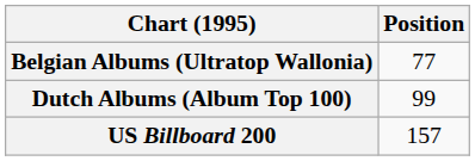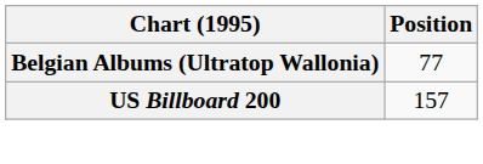- row: Dutch Albums (Album Top 100) | 99
